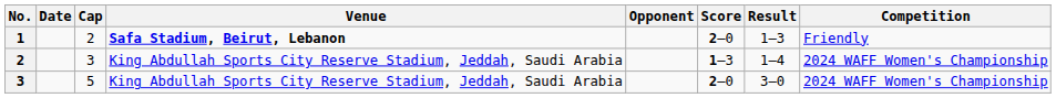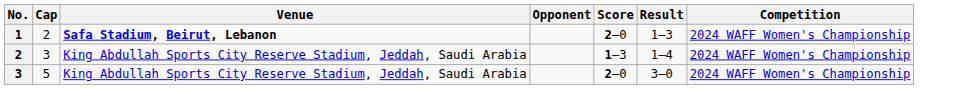- column: Date
1 | Competition: Friendly -> 2024 WAFF Women's Championship
